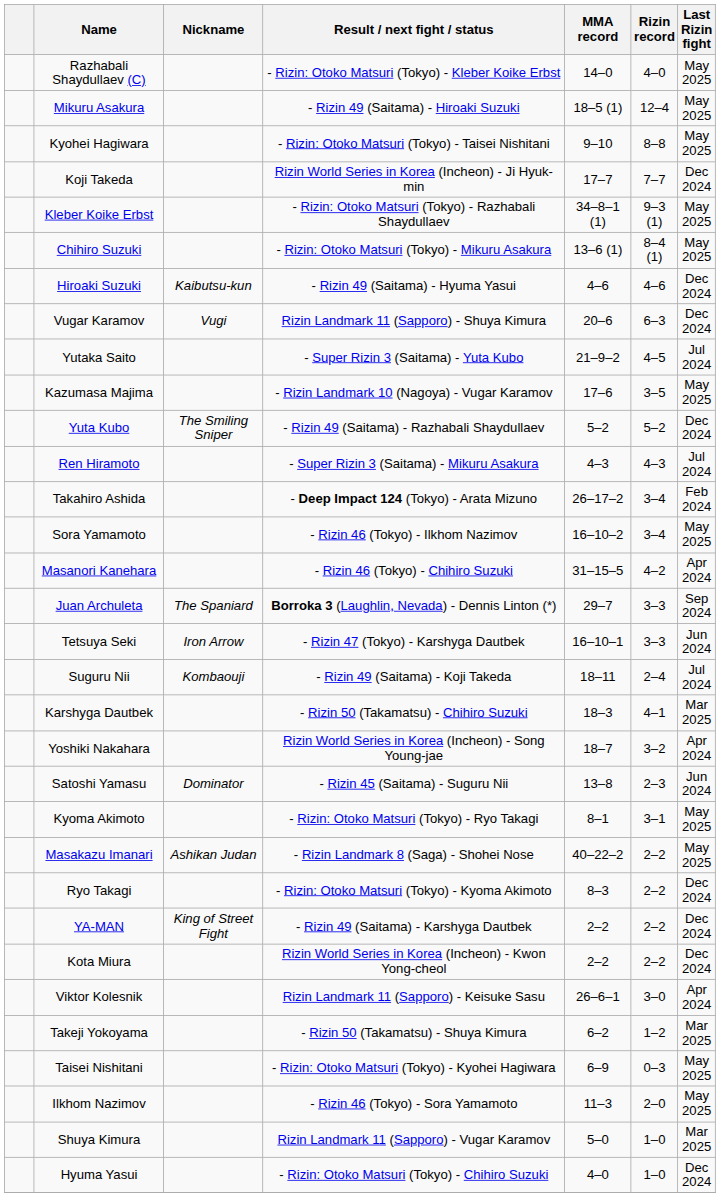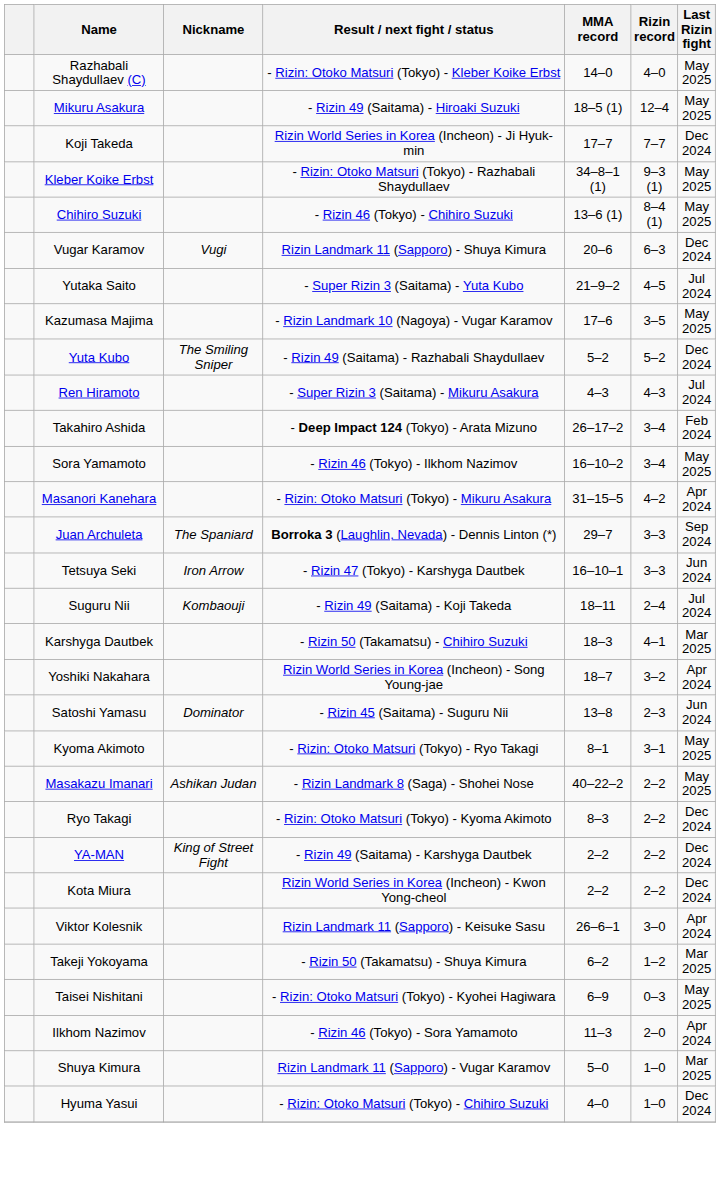- row: Kyohei Hagiwara | - Rizin: Otoko Matsuri (Tokyo) - Taisei Nishitani | 9–10 | 8–8 | May 2025
Chihiro Suzuki | Result / next fight / status: - Rizin: Otoko Matsuri (Tokyo) - Mikuru Asakura -> - Rizin 46 (Tokyo) - Chihiro Suzuki
- row: Hiroaki Suzuki | Kaibutsu-kun | - Rizin 49 (Saitama) - Hyuma Yasui | 4–6 | 4–6 | Dec 2024
Masanori Kanehara | Result / next fight / status: - Rizin 46 (Tokyo) - Chihiro Suzuki -> - Rizin: Otoko Matsuri (Tokyo) - Mikuru Asakura
Ilkhom Nazimov | Last Rizin fight: May 2025 -> Apr 2024
